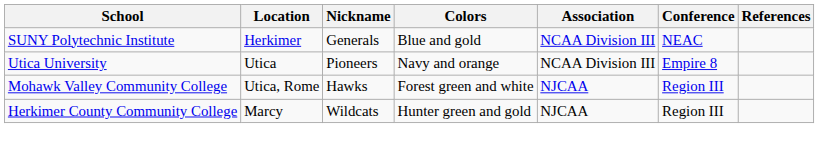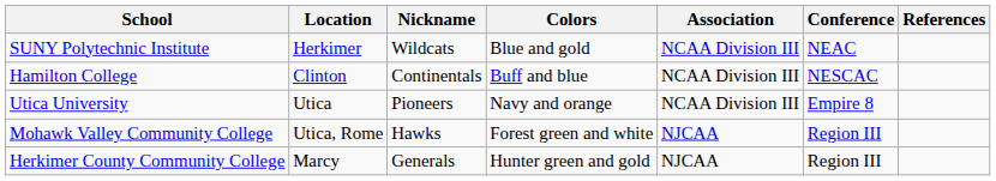SUNY Polytechnic Institute | Nickname: Generals -> Wildcats
+ row: Hamilton College | Clinton | Continentals | Buff and blue | NCAA Division III | NESCAC
Herkimer County Community College | Nickname: Wildcats -> Generals
